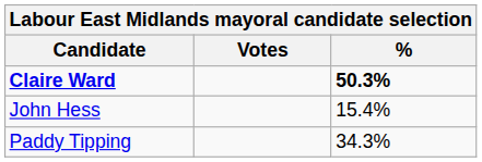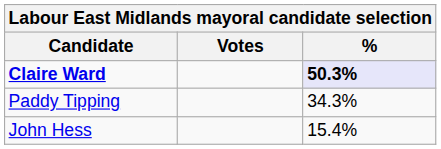Claire Ward | %: no background -> lavender background
rows swapped: Paddy Tipping <-> John Hess
